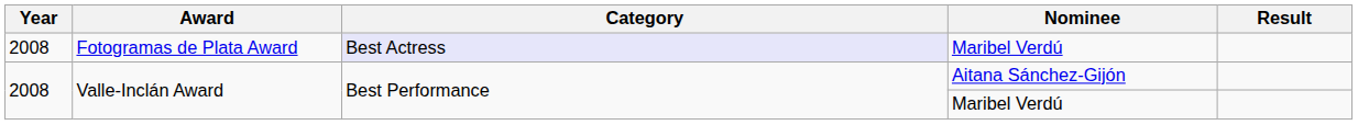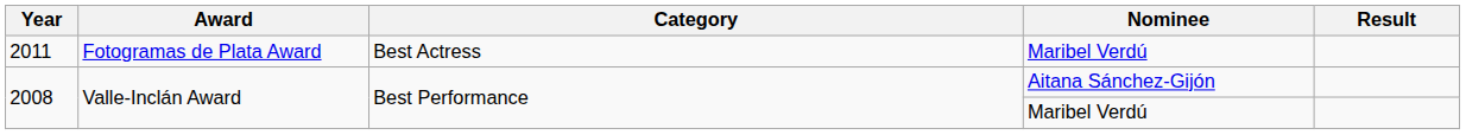Fotogramas de Plata Award | Year: 2008 -> 2011
Fotogramas de Plata Award | Category: lavender background -> no background
